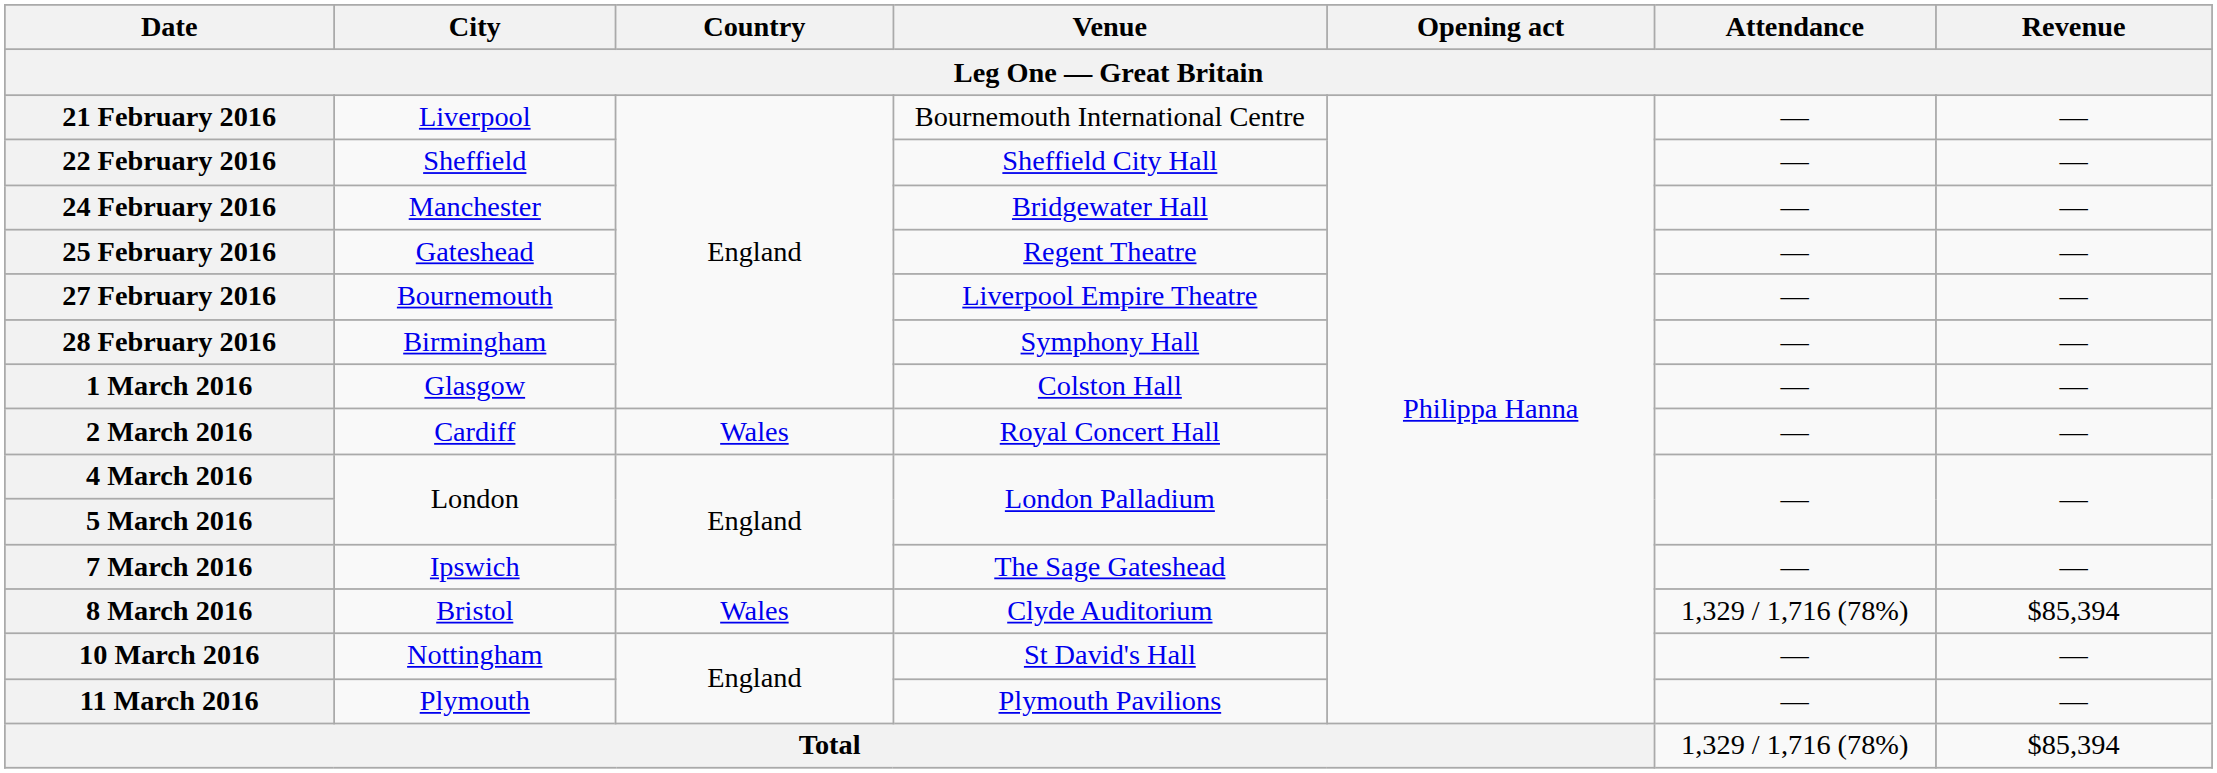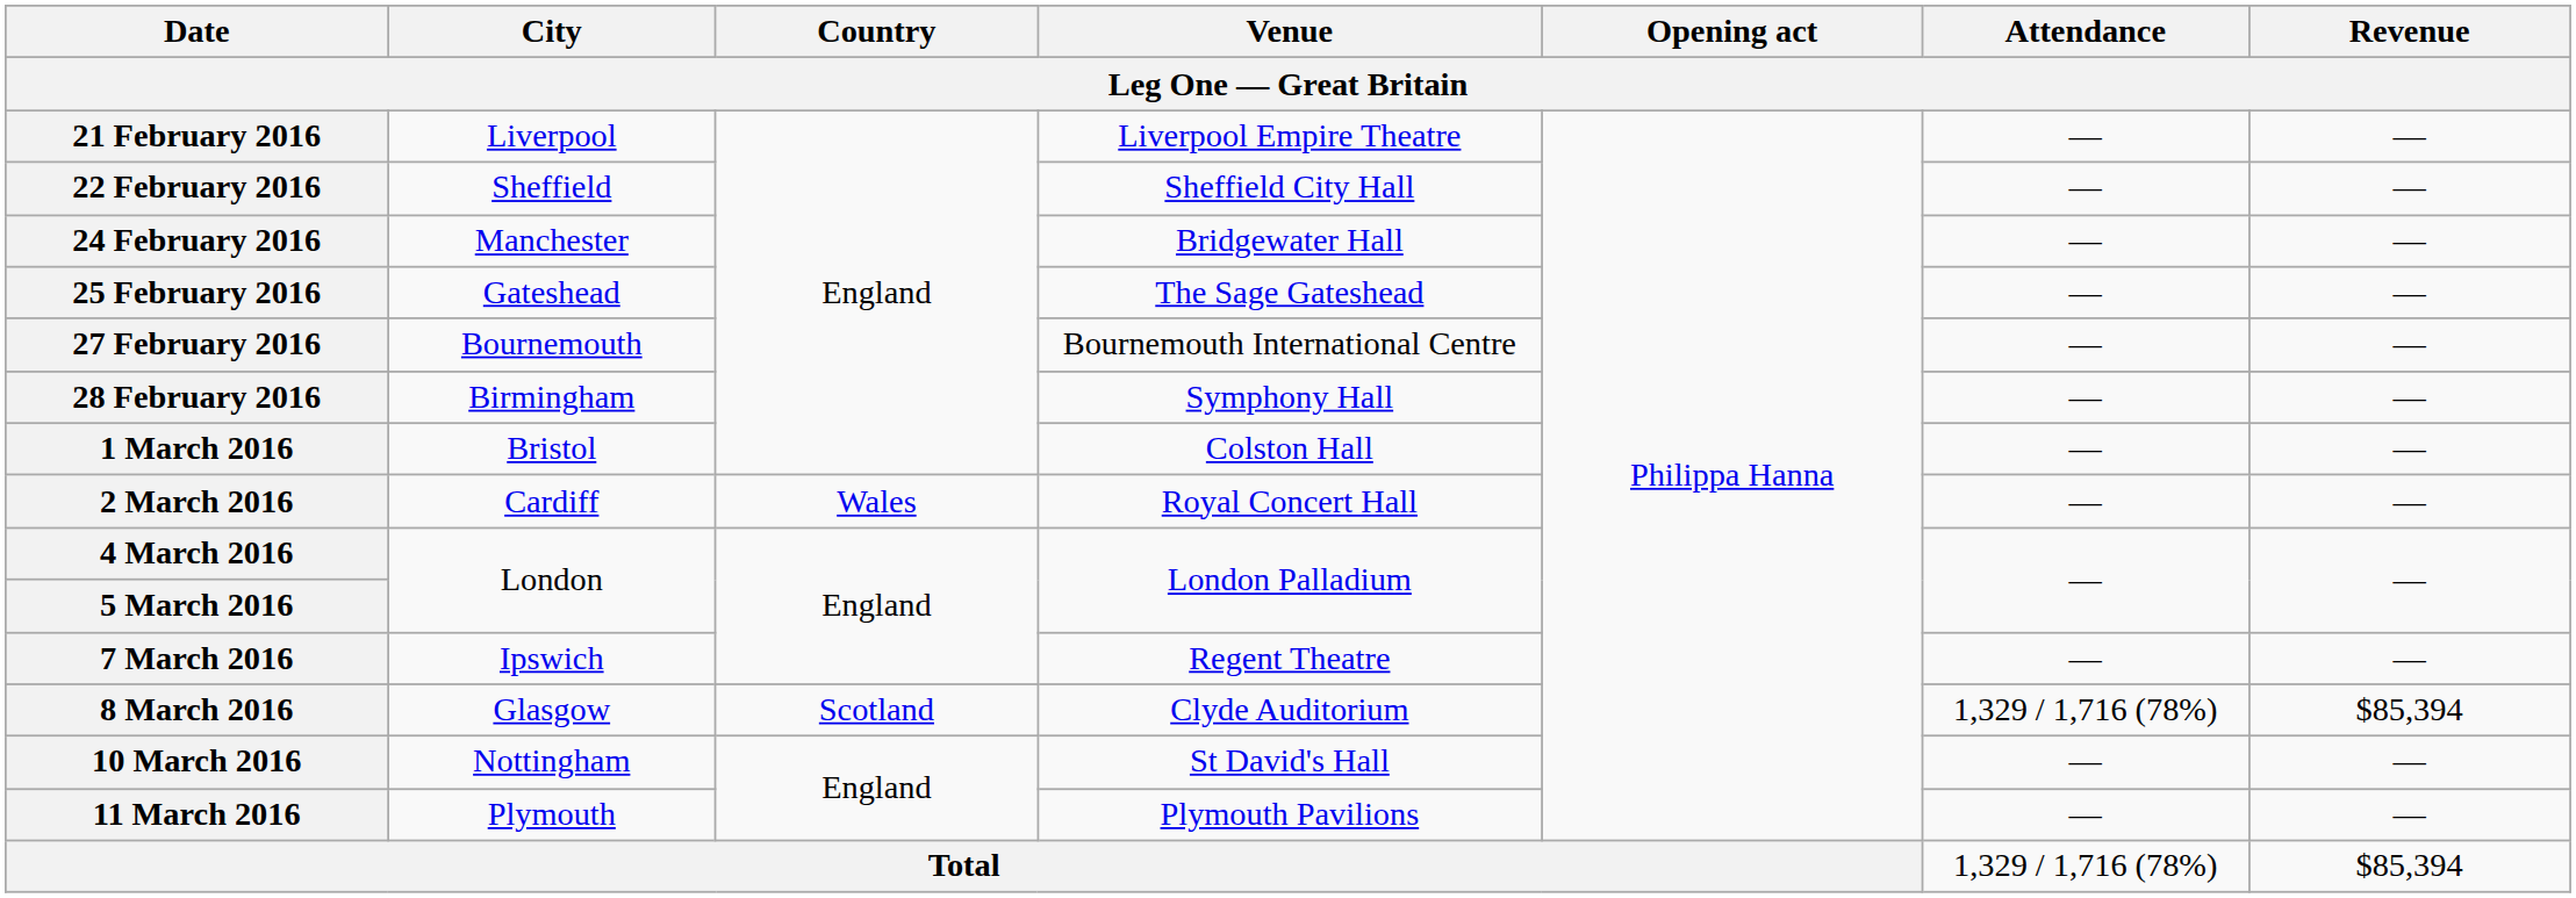21 February 2016 | Venue: Bournemouth International Centre -> Liverpool Empire Theatre
25 February 2016 | Venue: Regent Theatre -> The Sage Gateshead
27 February 2016 | Venue: Liverpool Empire Theatre -> Bournemouth International Centre
1 March 2016 | City: Glasgow -> Bristol
7 March 2016 | Venue: The Sage Gateshead -> Regent Theatre
8 March 2016 | City: Bristol -> Glasgow
8 March 2016 | Country: Wales -> Scotland
